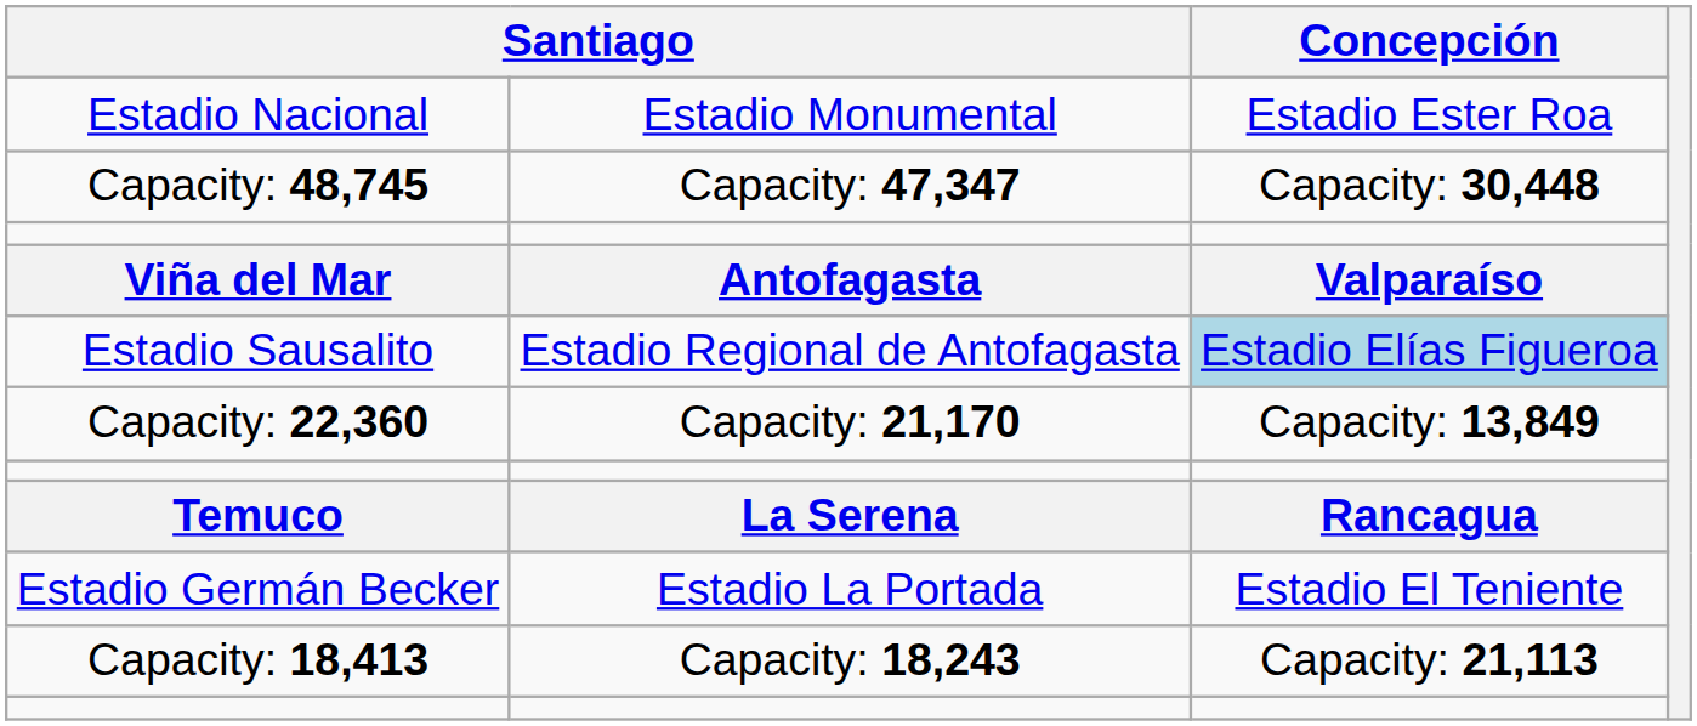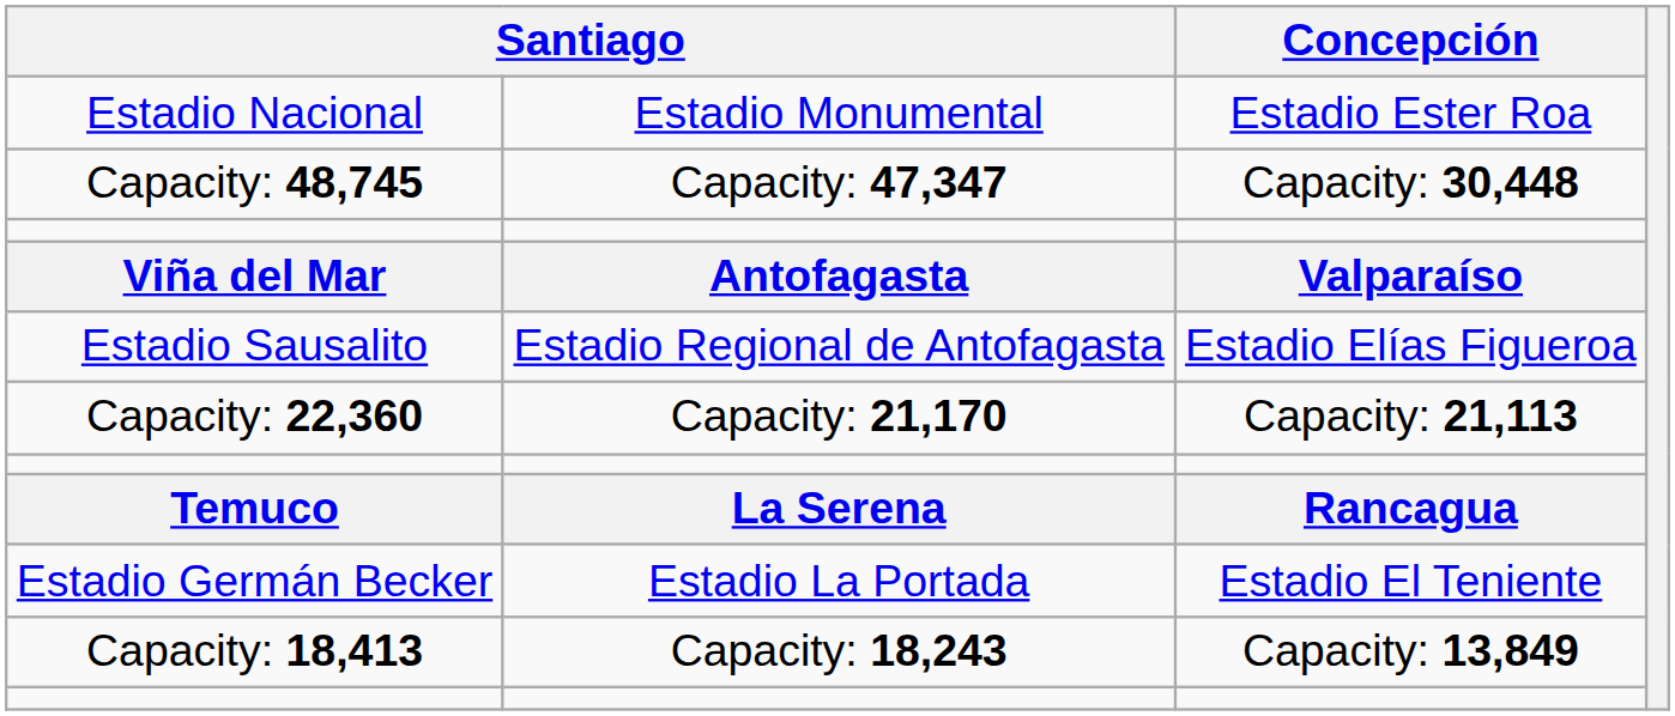Estadio Sausalito | Concepción: lightblue background -> no background
Capacity: 22,360 | Concepción: Capacity: 13,849 -> Capacity: 21,113
Capacity: 18,413 | Concepción: Capacity: 21,113 -> Capacity: 13,849
